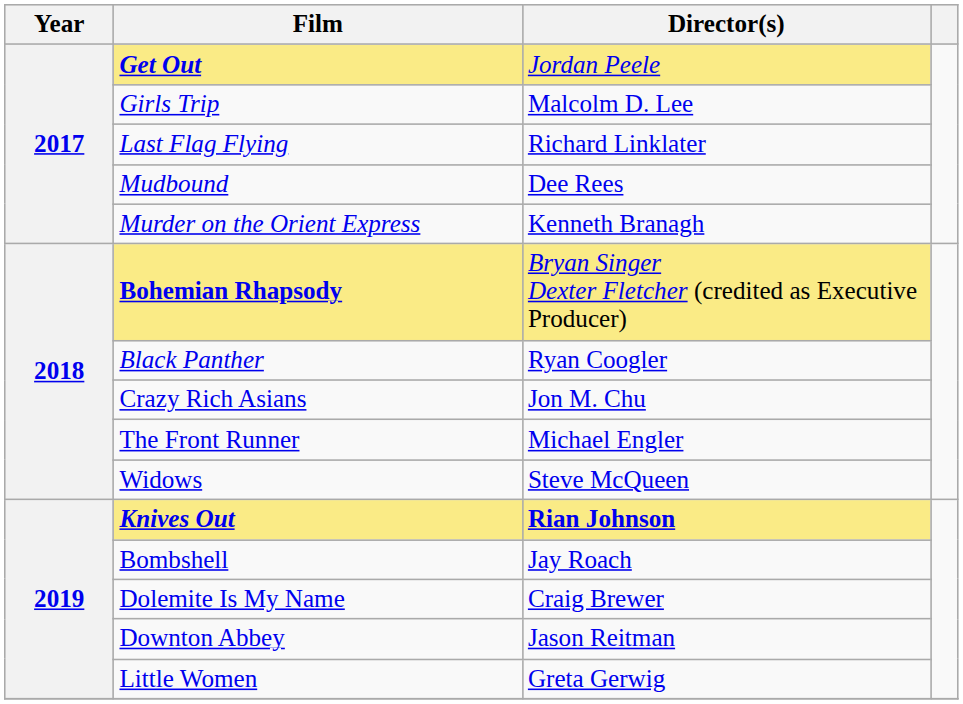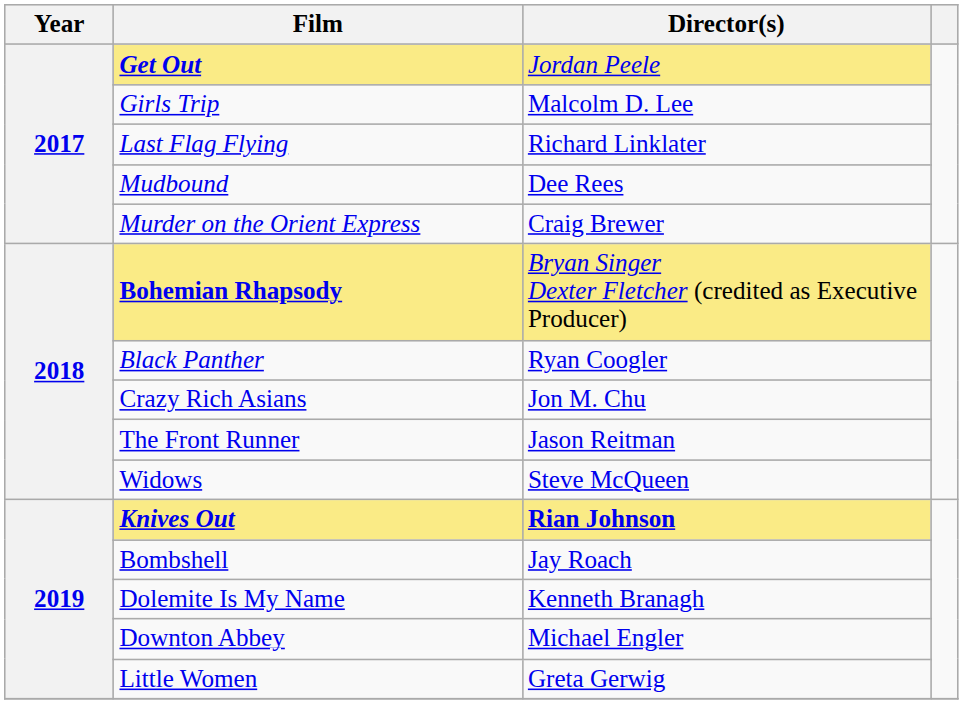Murder on the Orient Express | Director(s): Kenneth Branagh -> Craig Brewer
The Front Runner | Director(s): Michael Engler -> Jason Reitman
Dolemite Is My Name | Director(s): Craig Brewer -> Kenneth Branagh
Downton Abbey | Director(s): Jason Reitman -> Michael Engler
